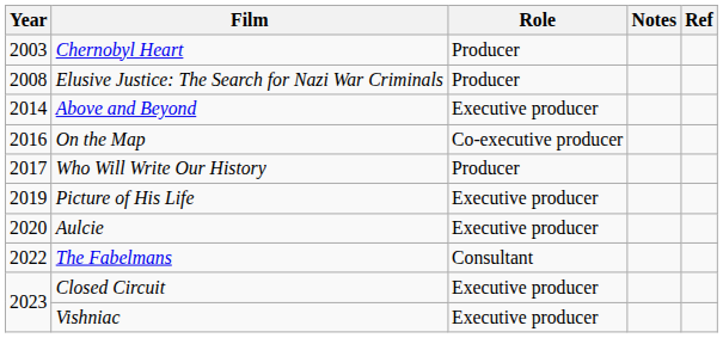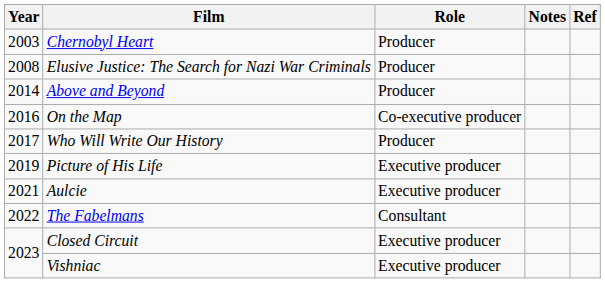Above and Beyond | Role: Executive producer -> Producer
Aulcie | Year: 2020 -> 2021
